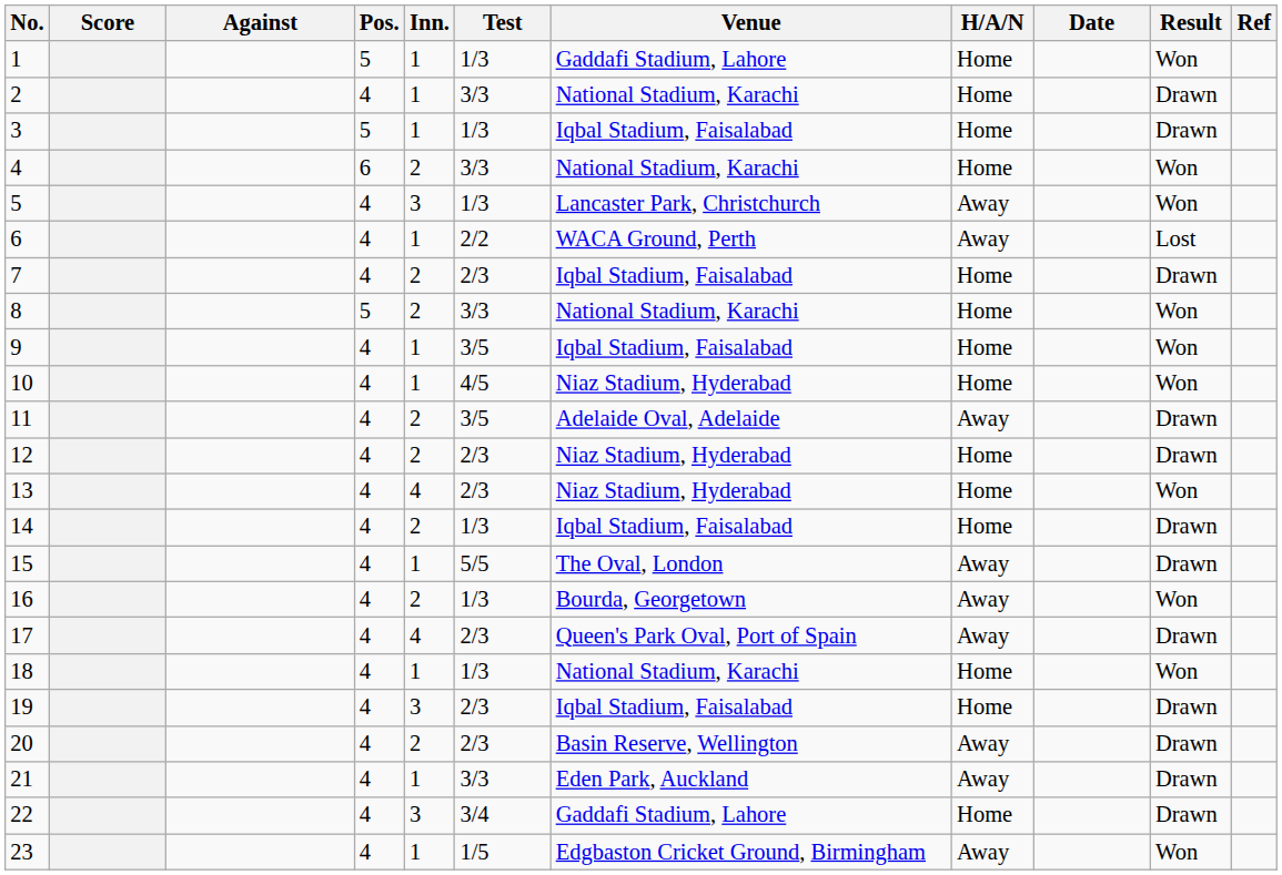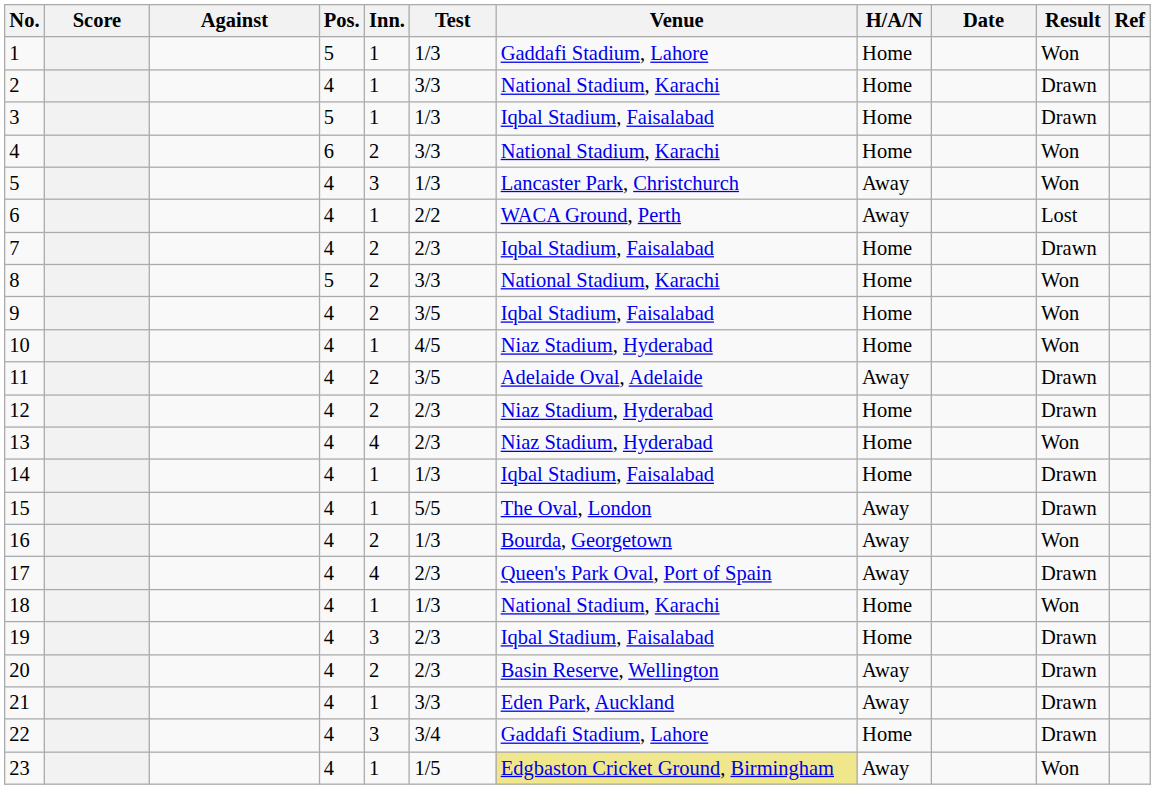9 | Inn.: 1 -> 2
14 | Inn.: 2 -> 1
23 | Venue: no background -> khaki background
